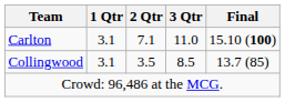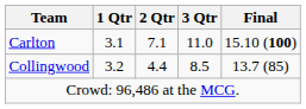Collingwood | 1 Qtr: 3.1 -> 3.2
Collingwood | 2 Qtr: 3.5 -> 4.4
